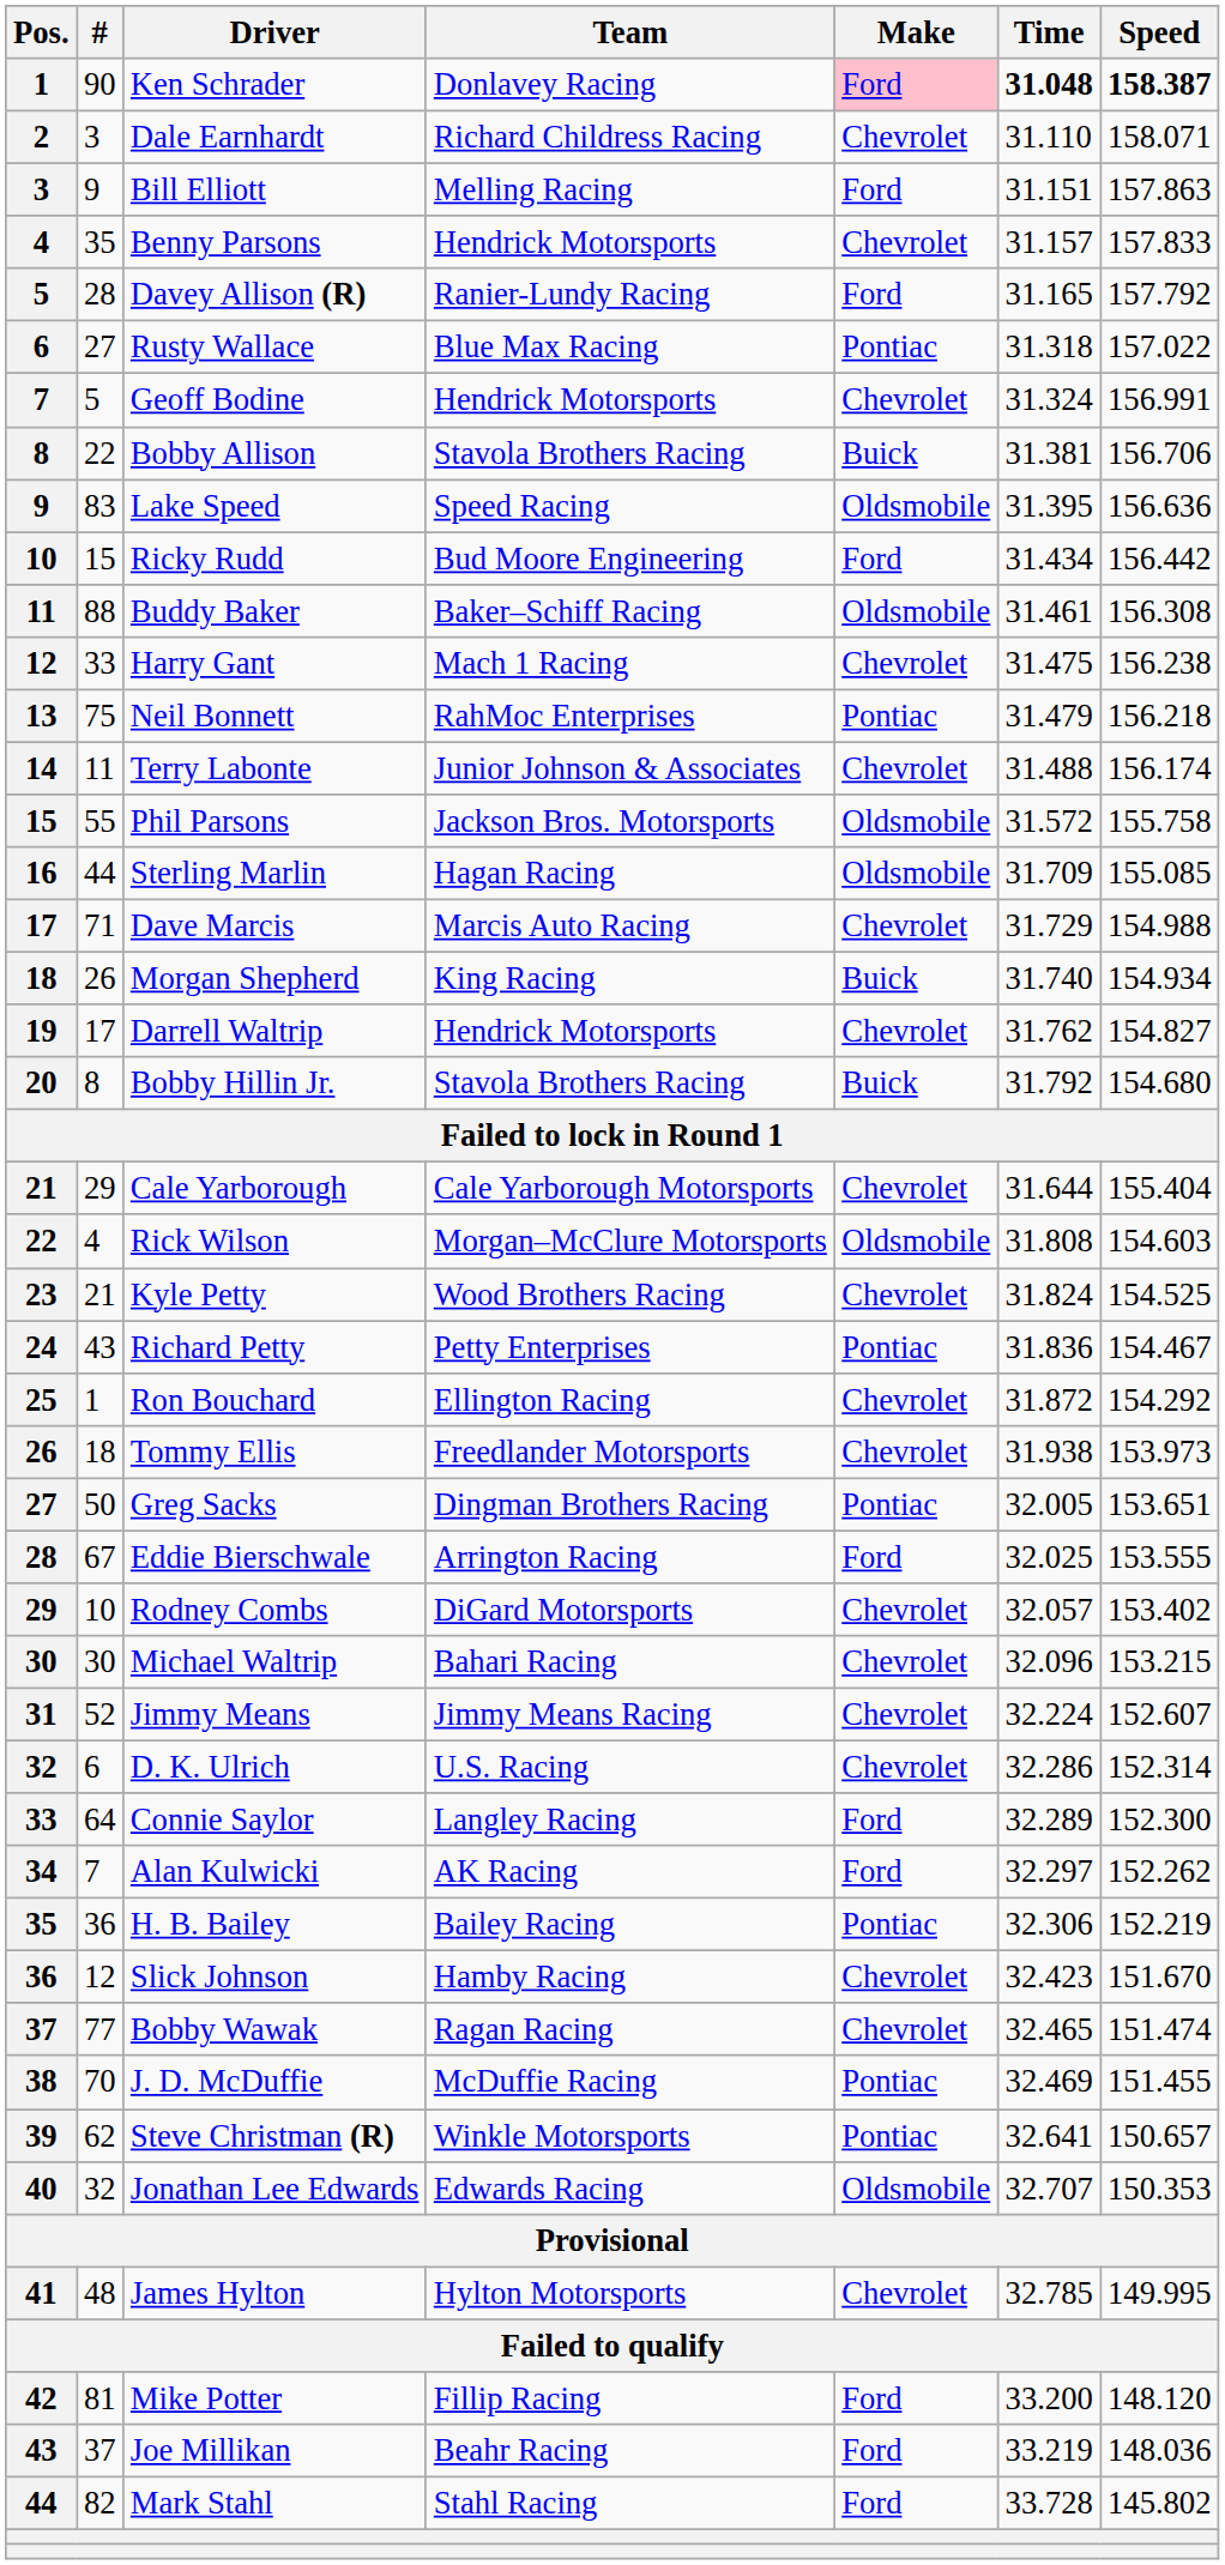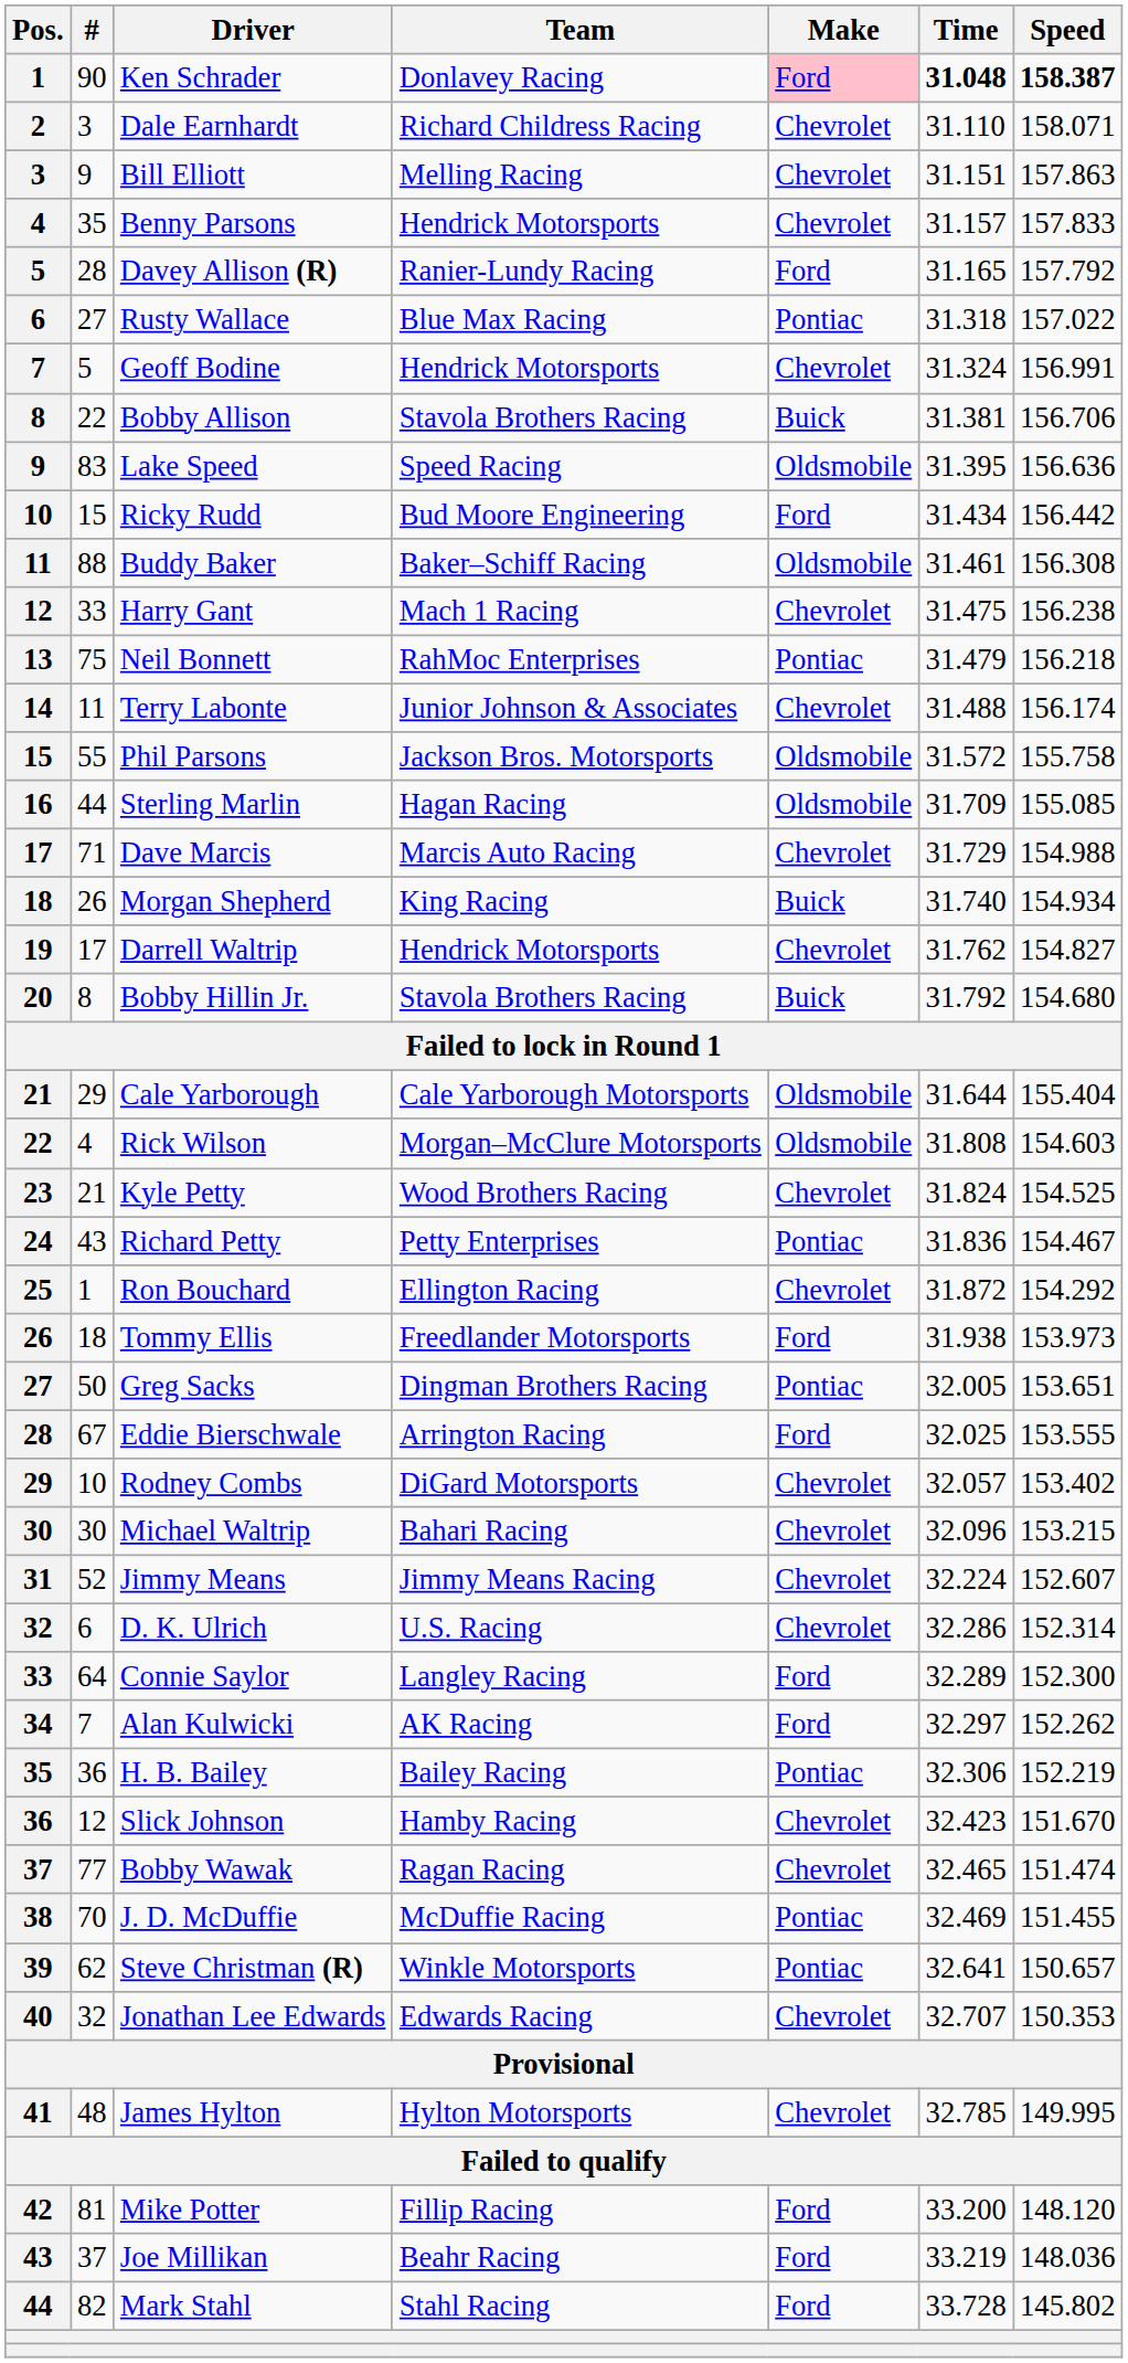Bill Elliott | Make: Ford -> Chevrolet
Cale Yarborough | Make: Chevrolet -> Oldsmobile
Tommy Ellis | Make: Chevrolet -> Ford
Jonathan Lee Edwards | Make: Oldsmobile -> Chevrolet
